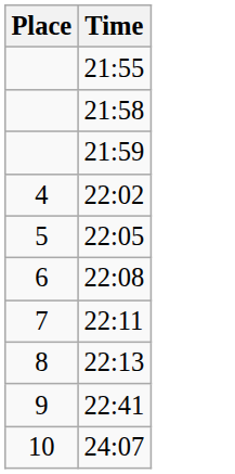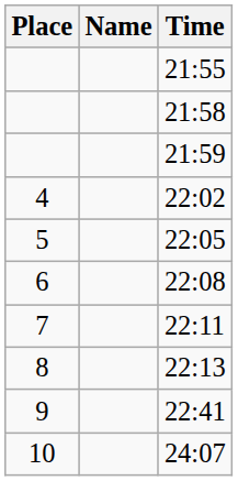+ column: Name
